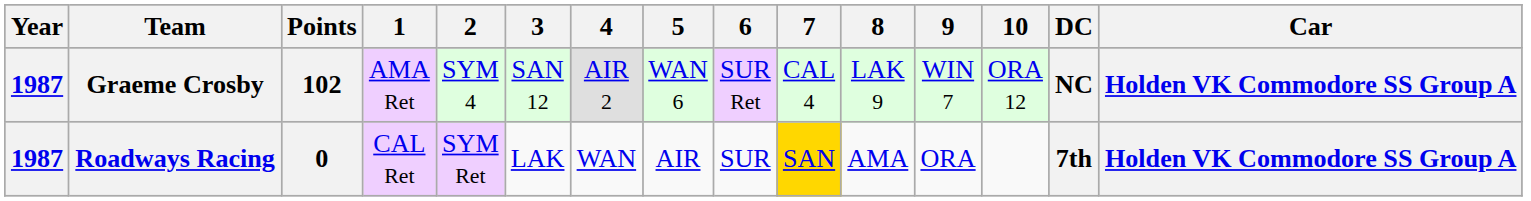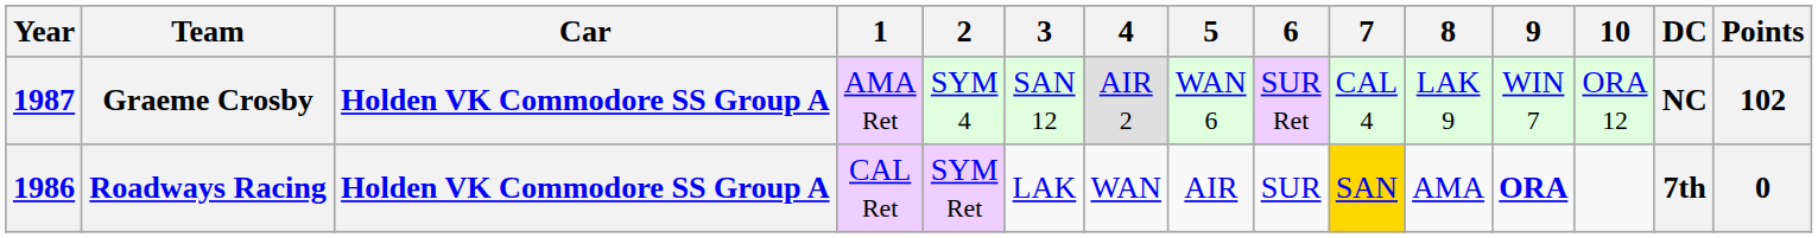columns swapped: Car <-> Points
Roadways Racing | Year: 1987 -> 1986
Roadways Racing | 9: normal -> bold
